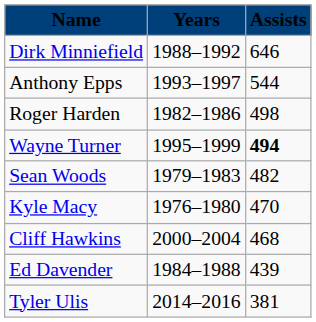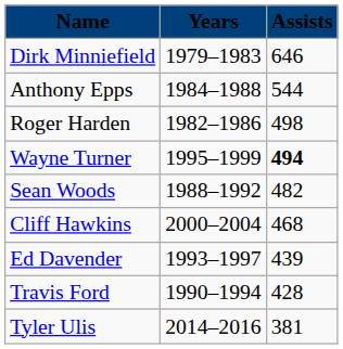Dirk Minniefield | Years: 1988–1992 -> 1979–1983
Anthony Epps | Years: 1993–1997 -> 1984–1988
Sean Woods | Years: 1979–1983 -> 1988–1992
- row: Kyle Macy | 1976–1980 | 470
Ed Davender | Years: 1984–1988 -> 1993–1997
+ row: Travis Ford | 1990–1994 | 428
